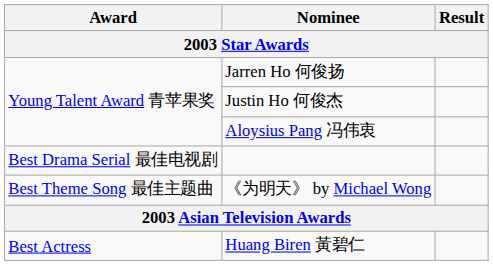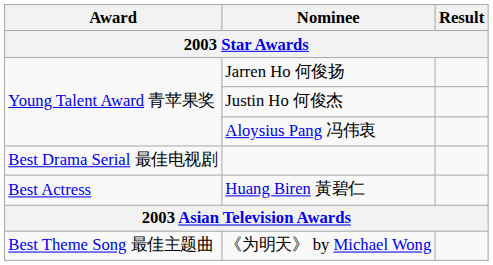rows swapped: 《为明天》 by Michael Wong <-> Huang Biren 黃碧仁
